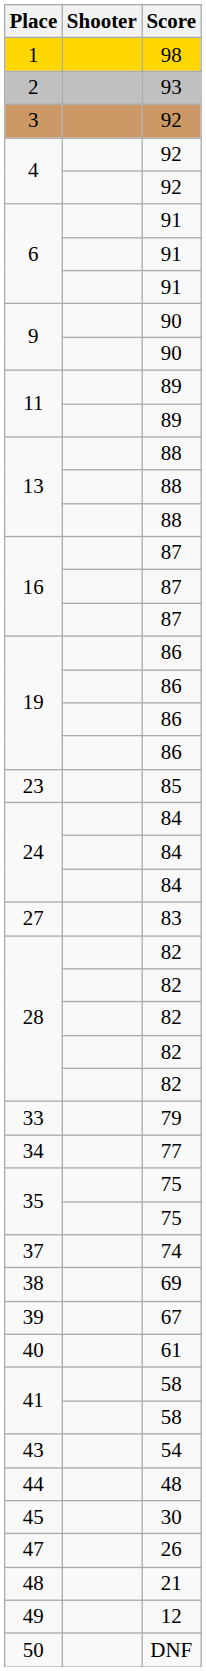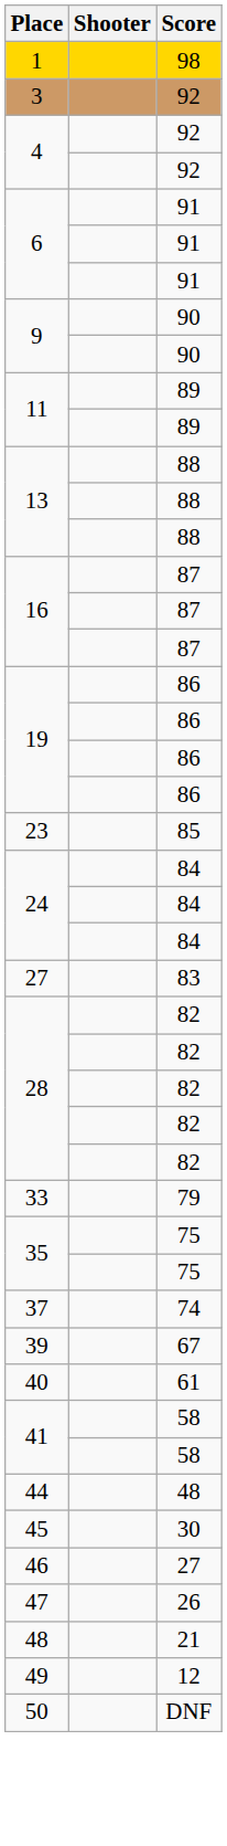- row: 2 | 93
- row: 34 | 77
- row: 38 | 69
- row: 43 | 54
+ row: 46 | 27
